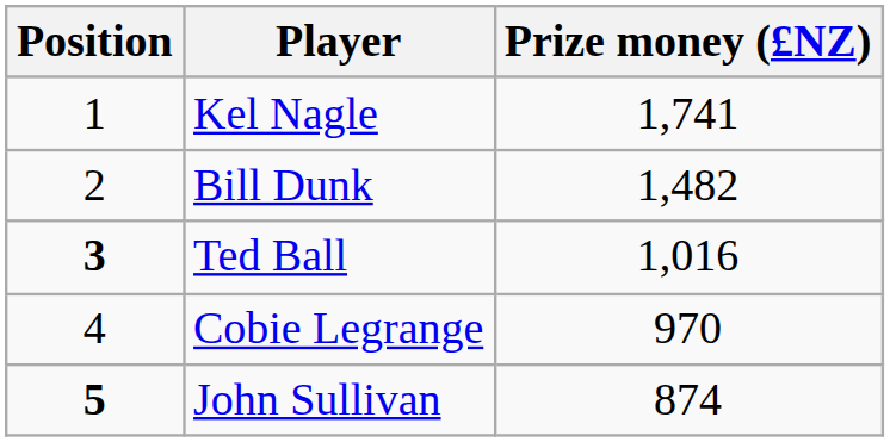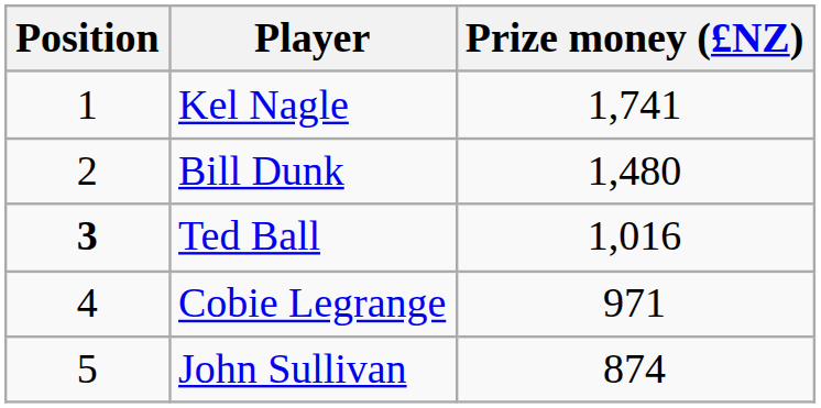Bill Dunk | Prize money (£NZ): 1,482 -> 1,480
Cobie Legrange | Prize money (£NZ): 970 -> 971
John Sullivan | Position: bold -> normal
